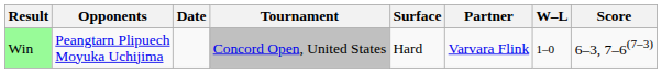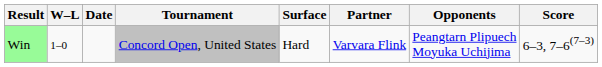columns swapped: W–L <-> Opponents
